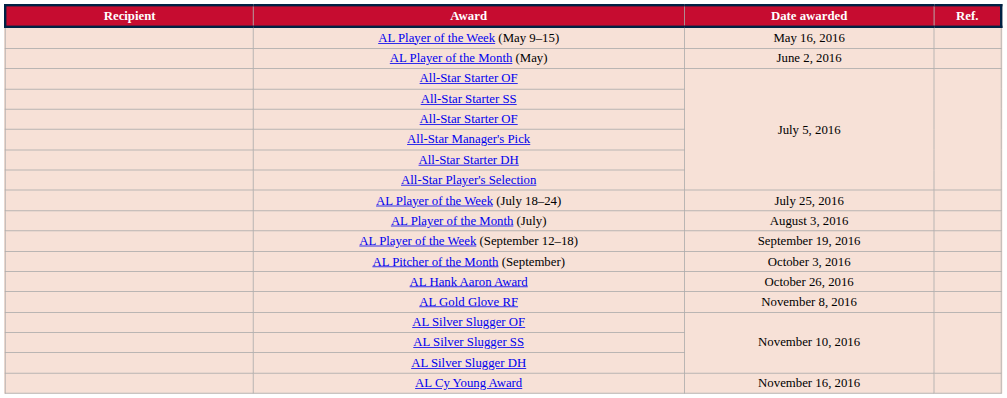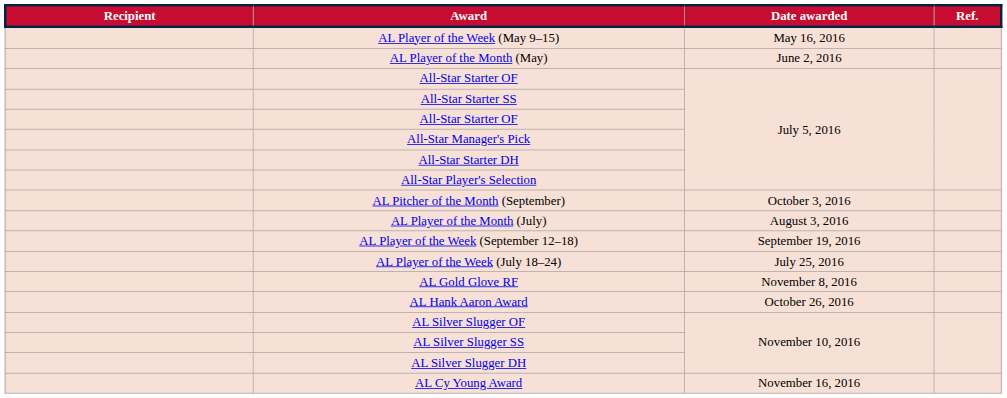rows swapped: AL Player of the Week (July 18–24) <-> AL Pitcher of the Month (September)
rows swapped: AL Hank Aaron Award <-> AL Gold Glove RF
